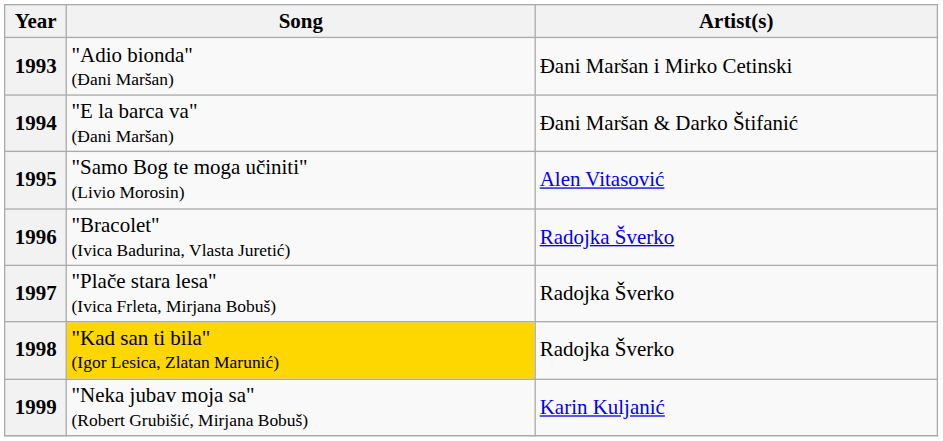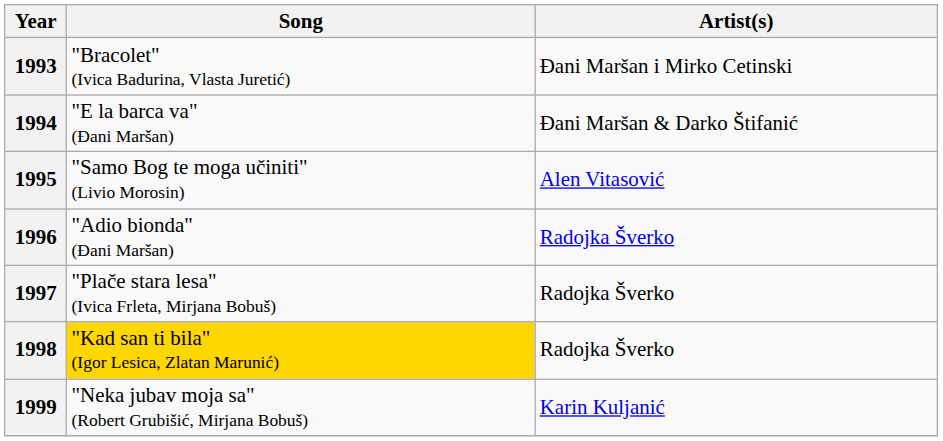1993 | Song: "Adio bionda" (Đani Maršan) -> "Bracolet" (Ivica Badurina, Vlasta Juretić)
1996 | Song: "Bracolet" (Ivica Badurina, Vlasta Juretić) -> "Adio bionda" (Đani Maršan)
